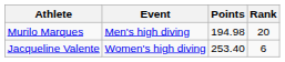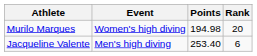Murilo Marques | Event: Men's high diving -> Women's high diving
Jacqueline Valente | Event: Women's high diving -> Men's high diving
